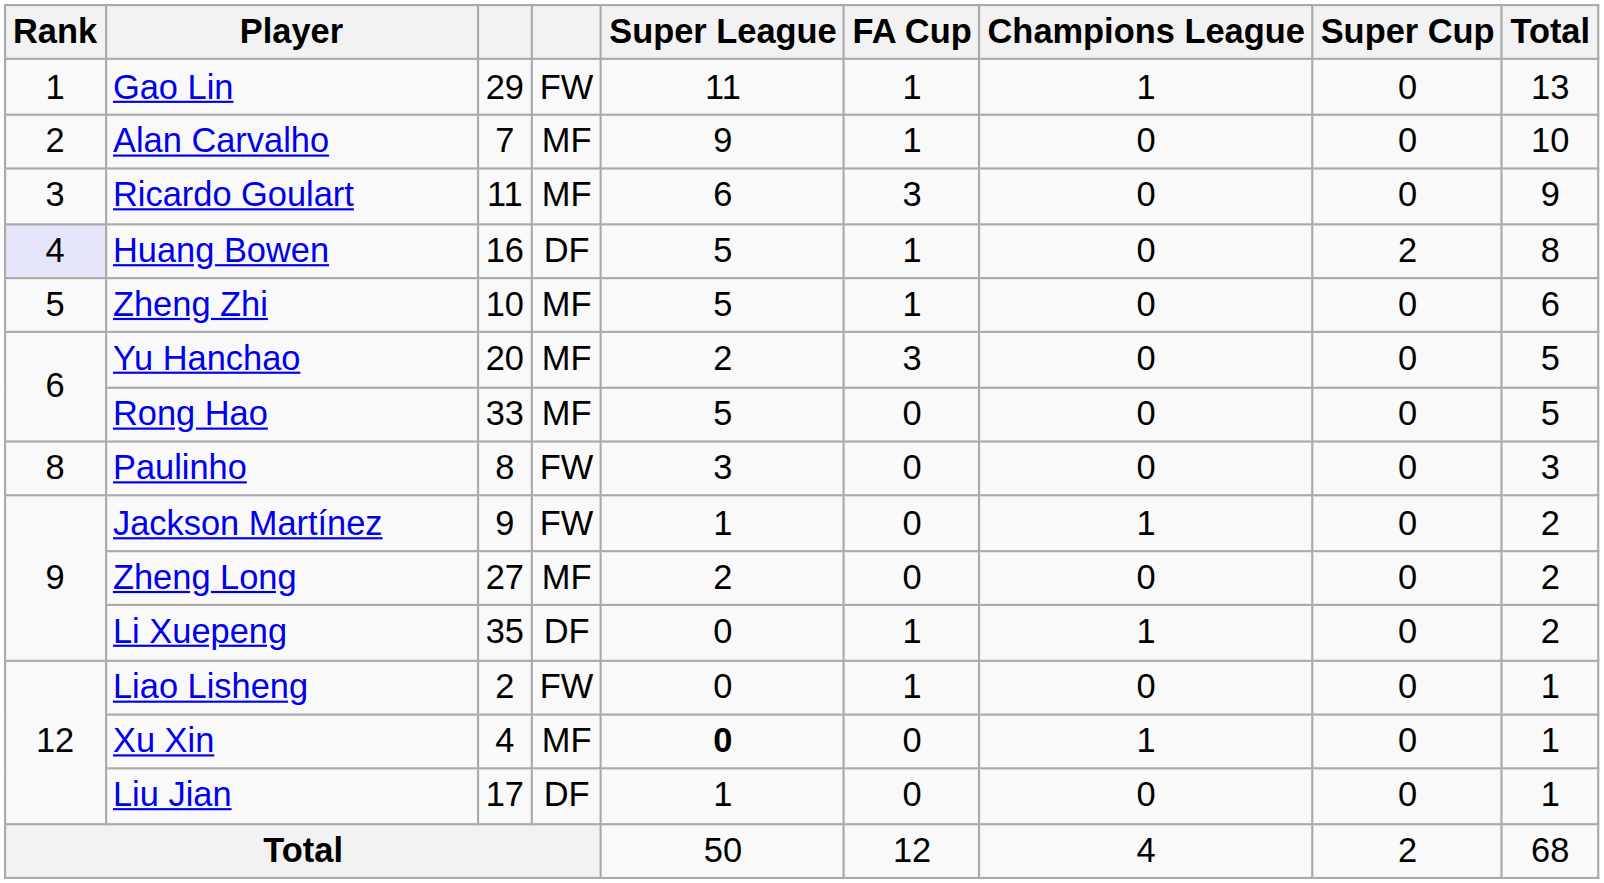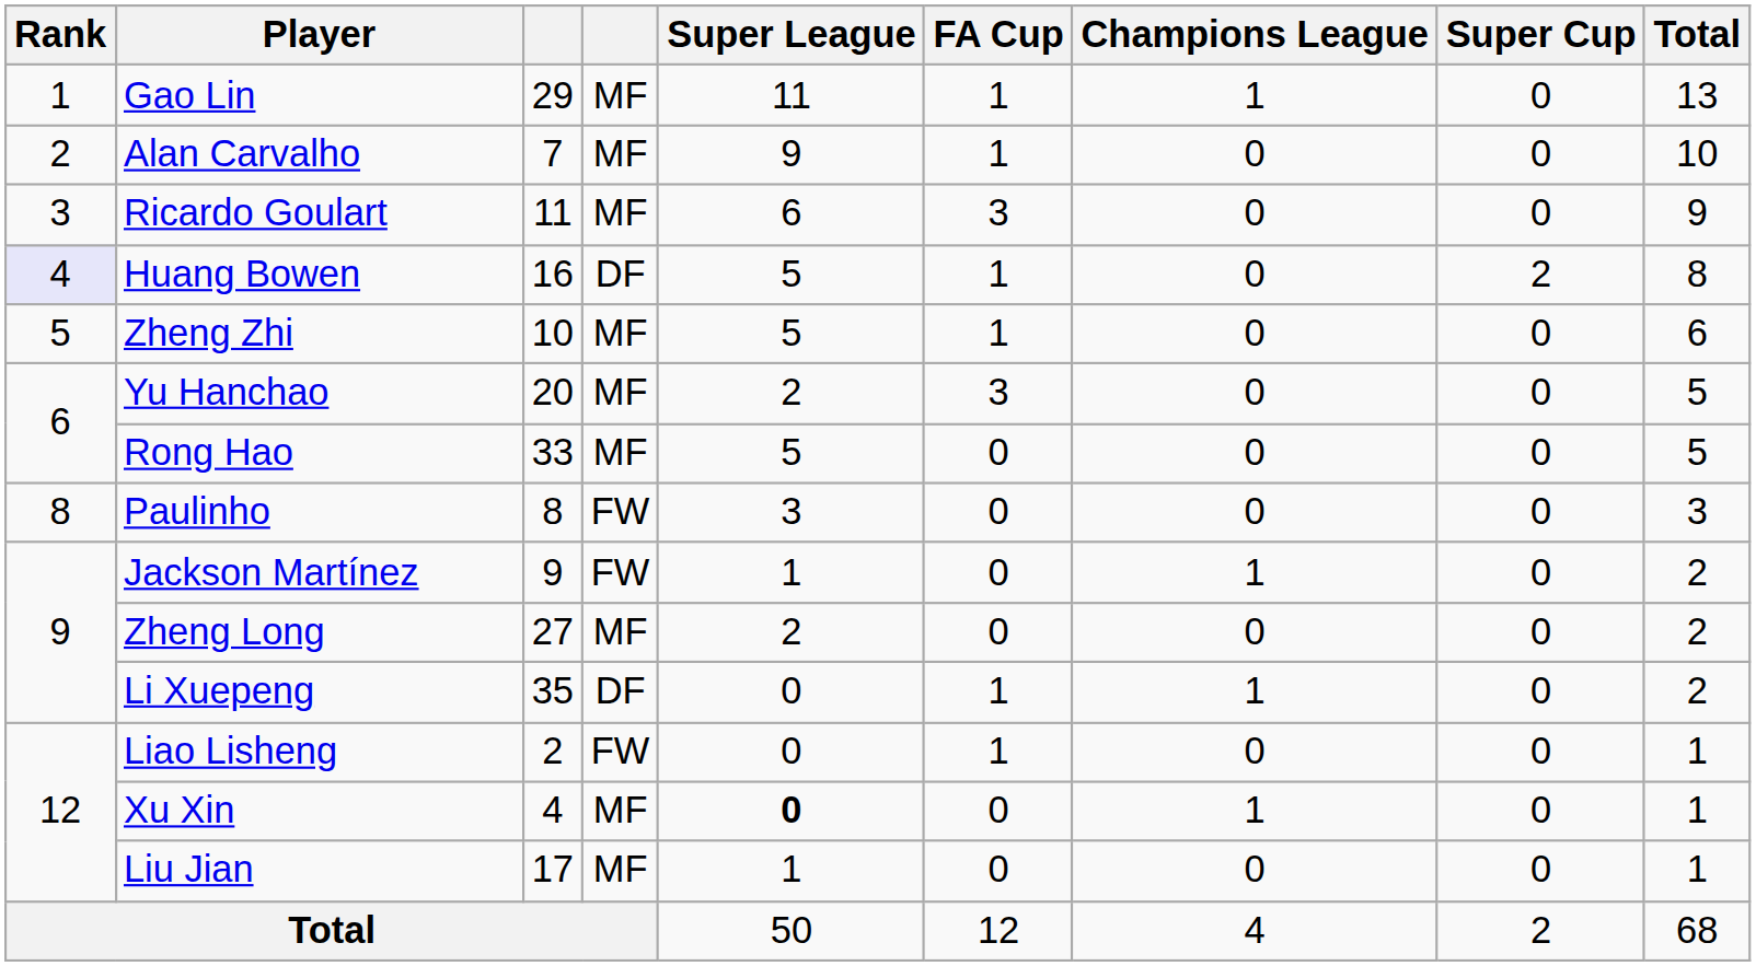Gao Lin | column 4: FW -> MF
Liu Jian | column 4: DF -> MF
